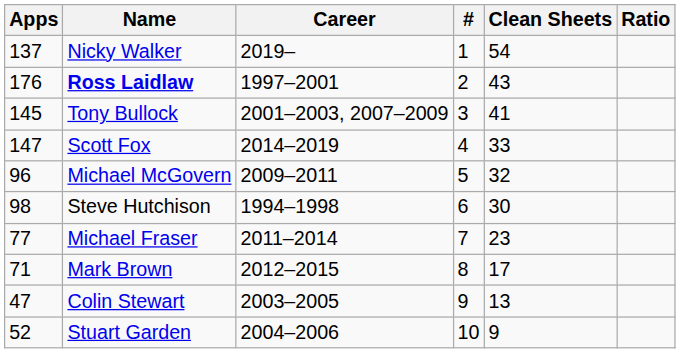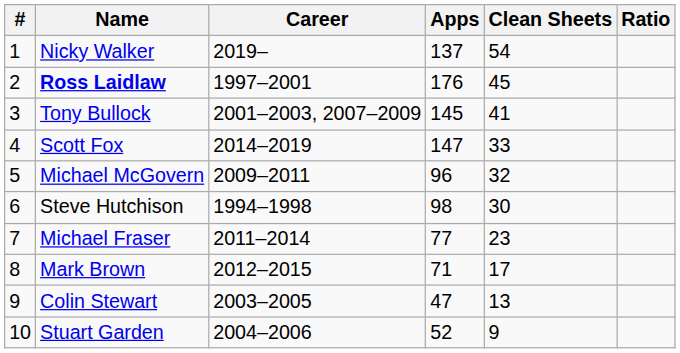columns swapped: # <-> Apps
Ross Laidlaw | Clean Sheets: 43 -> 45
